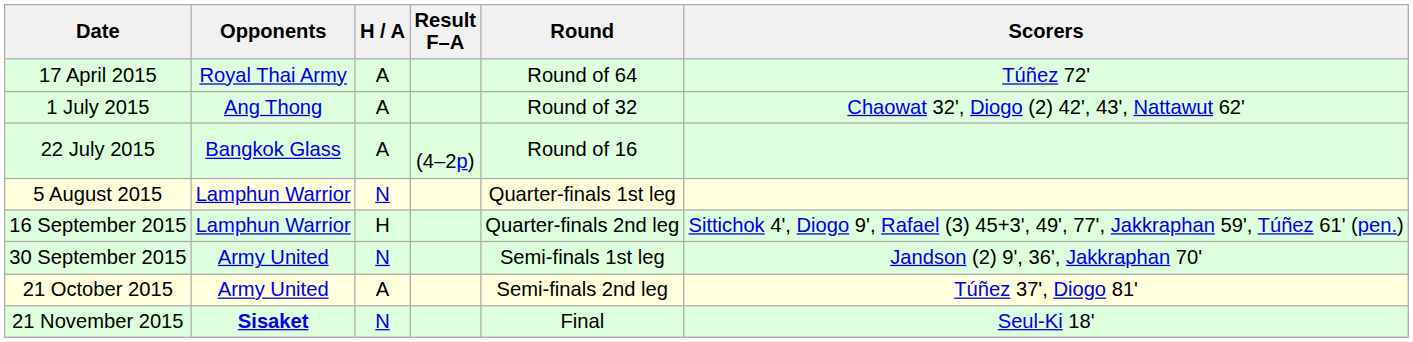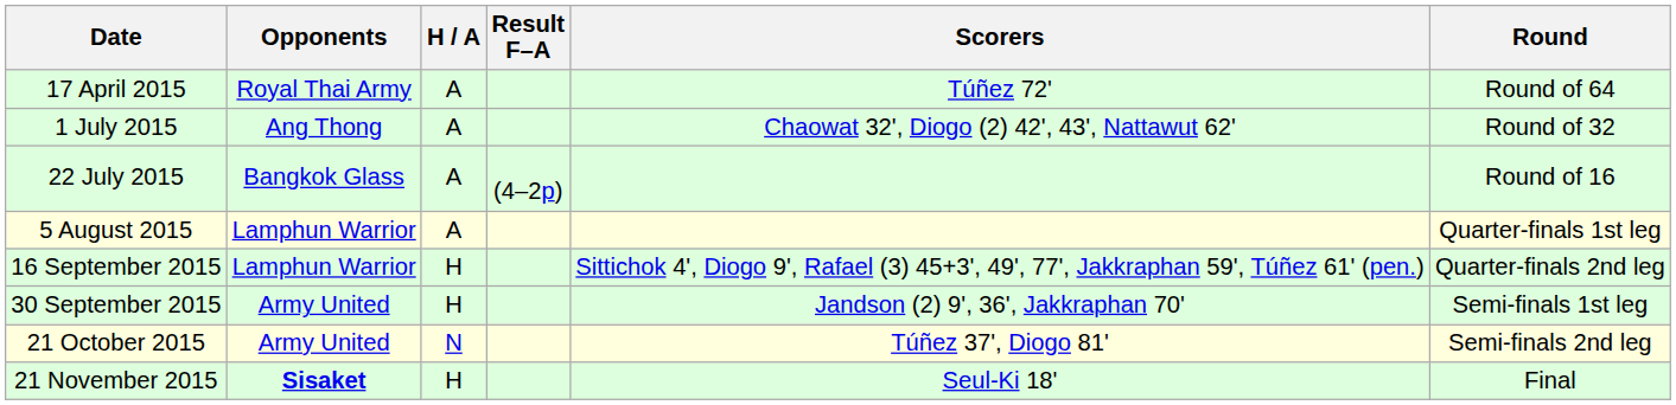columns swapped: Scorers <-> Round
5 August 2015 | H / A: N -> A
30 September 2015 | H / A: N -> H
21 October 2015 | H / A: A -> N
21 November 2015 | H / A: N -> H
